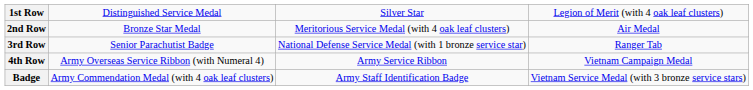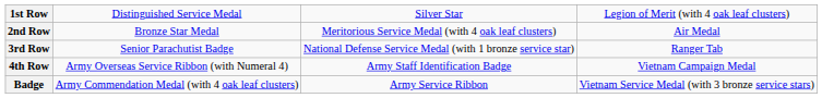4th Row | column 3: Army Service Ribbon -> Army Staff Identification Badge
Badge | column 3: Army Staff Identification Badge -> Army Service Ribbon
